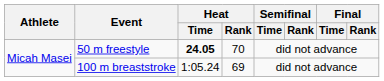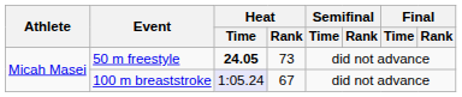50 m freestyle | Heat / Rank: 70 -> 73
100 m breaststroke | Heat / Time: no background -> lavender background
100 m breaststroke | Heat / Rank: 69 -> 67
